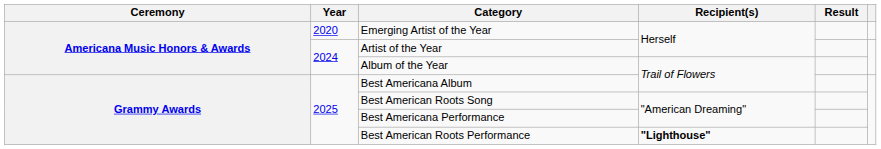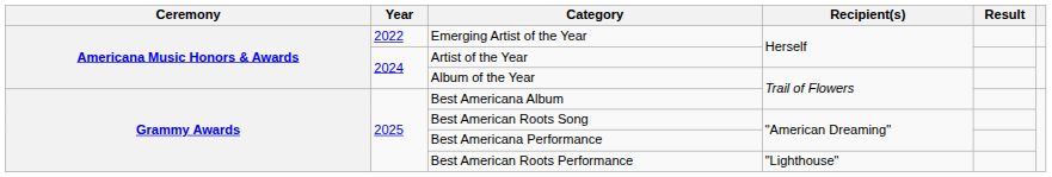Emerging Artist of the Year | Year: 2020 -> 2022
Best American Roots Performance | Recipient(s): bold -> normal
